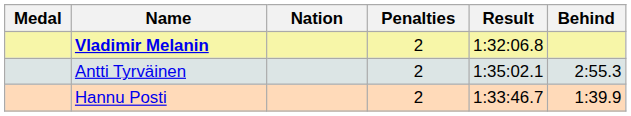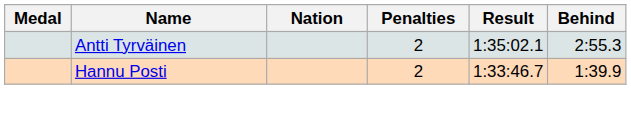- row: Vladimir Melanin | 2 | 1:32:06.8
